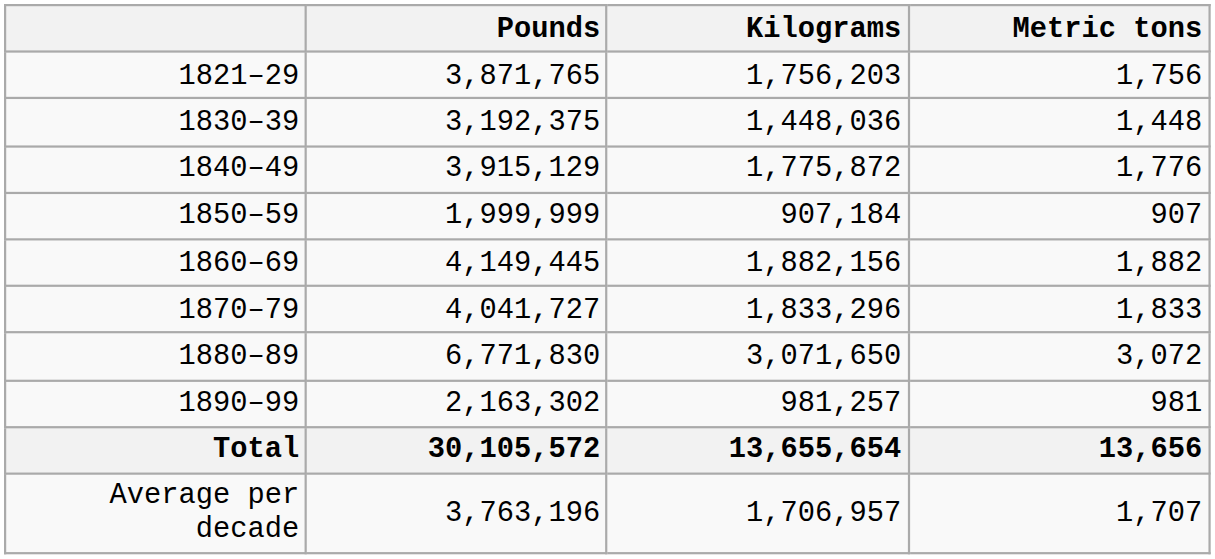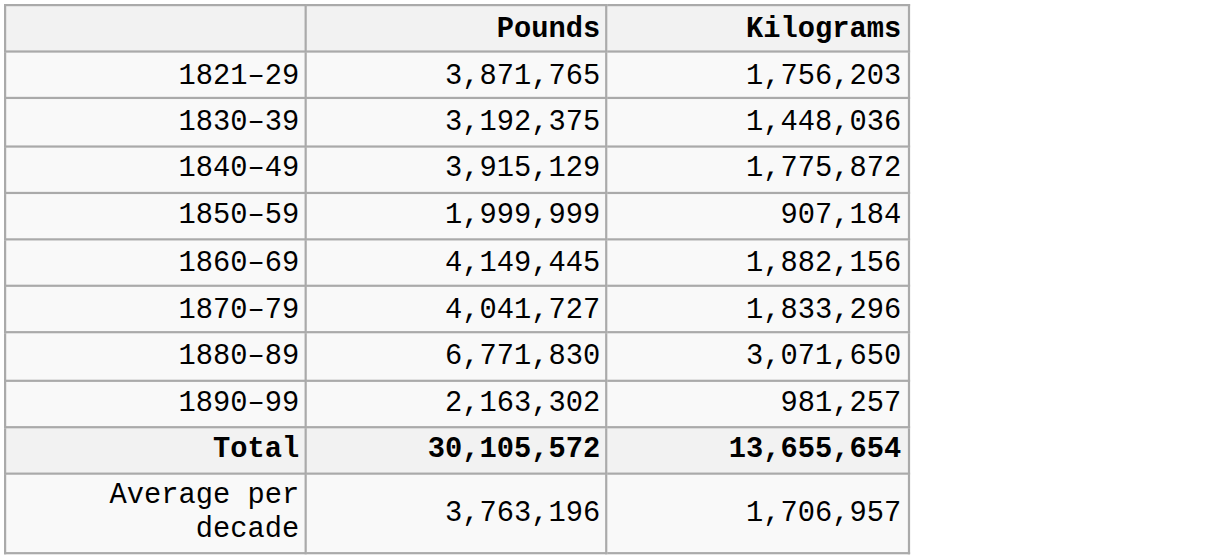- column: Metric tons | 1,756 | 1,448 | 1,776 | 907 | 1,882 | 1,833 | 3,072 | 981 | 13,656 | 1,707
